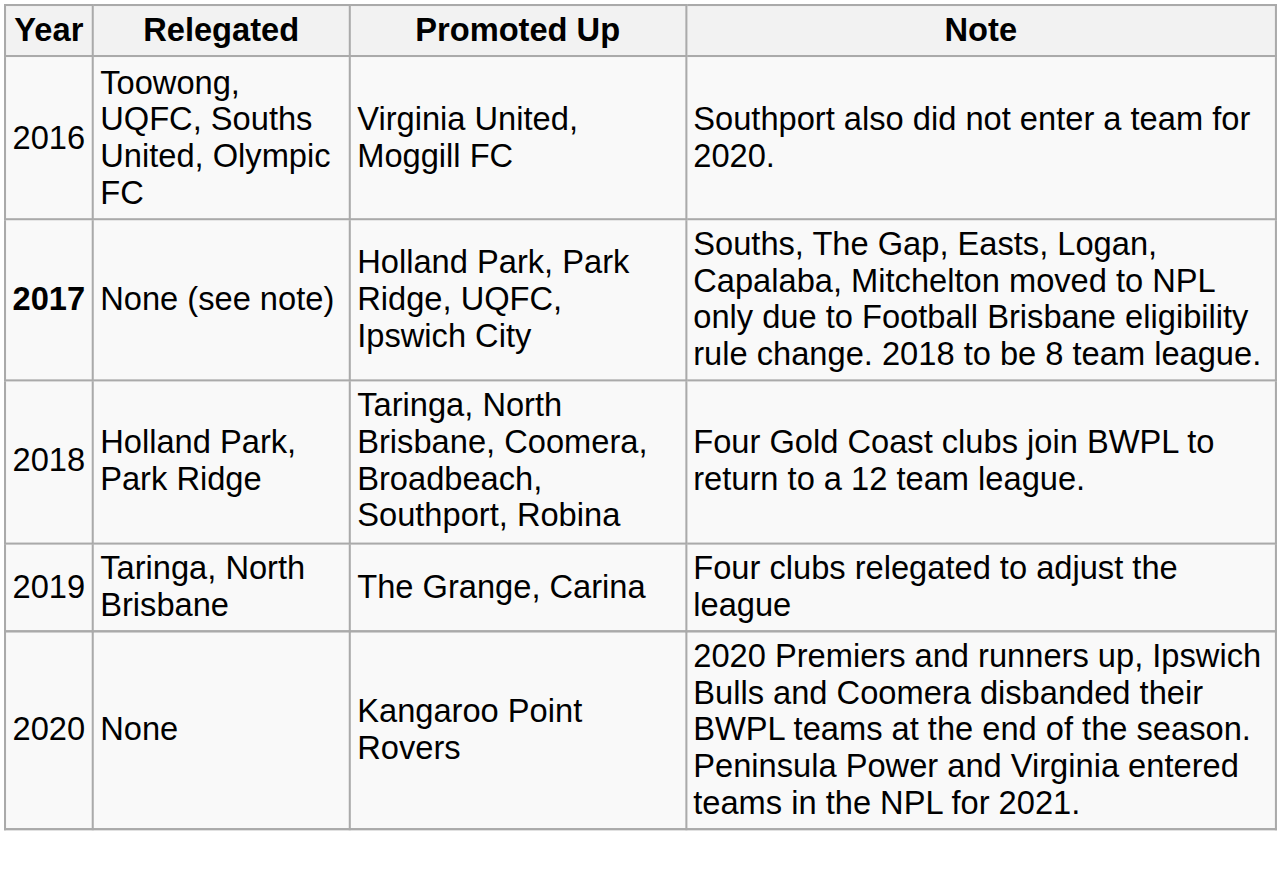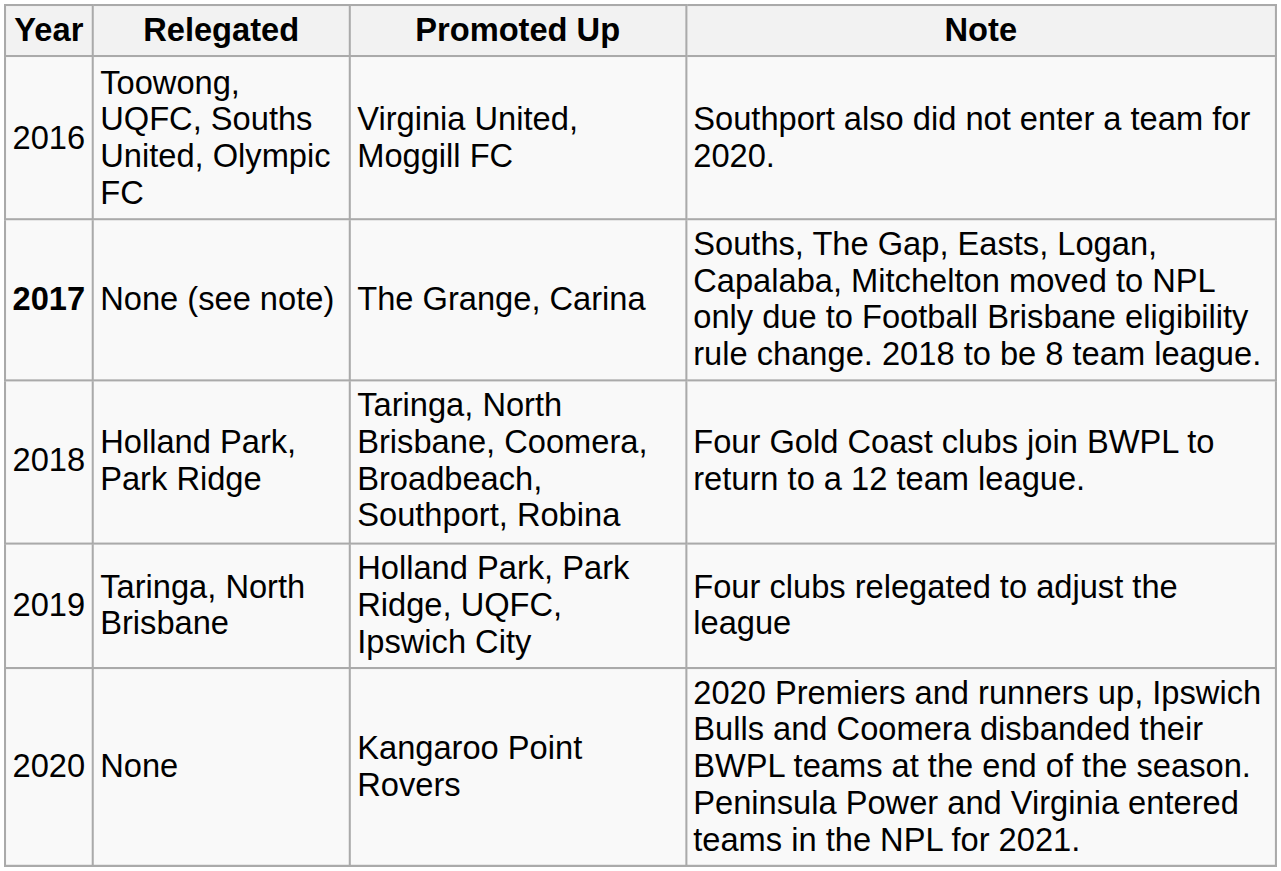None (see note) | Promoted Up: Holland Park, Park Ridge, UQFC, Ipswich City -> The Grange, Carina
Taringa, North Brisbane | Promoted Up: The Grange, Carina -> Holland Park, Park Ridge, UQFC, Ipswich City
